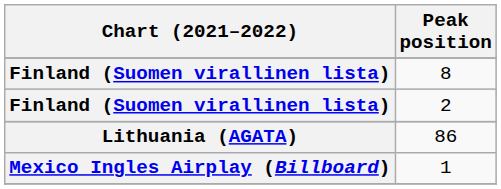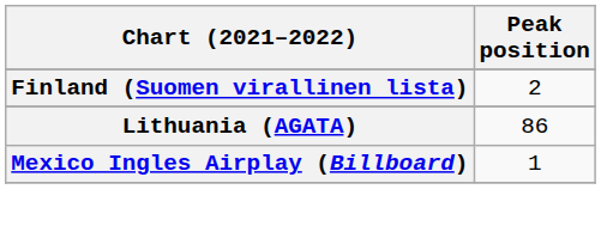- row: Finland (Suomen virallinen lista) | 8
